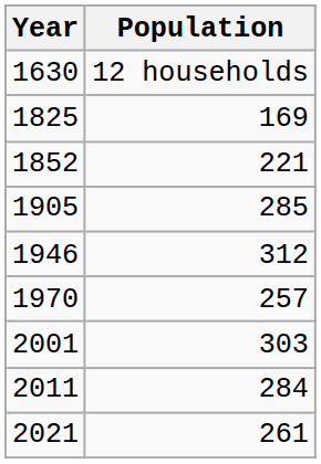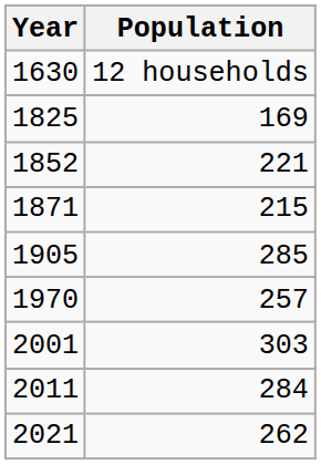+ row: 1871 | 215
- row: 1946 | 312
2021 | Population: 261 -> 262
